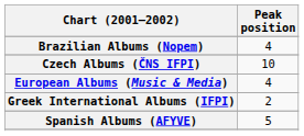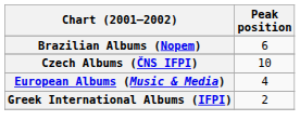Brazilian Albums (Nopem) | Peak position: 4 -> 6
- row: Spanish Albums (AFYVE) | 5
